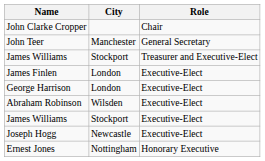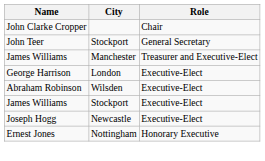John Teer | City: Manchester -> Stockport
James Williams / Treasurer and Executive-Elect | City: Stockport -> Manchester
- row: James Finlen | London | Executive-Elect
